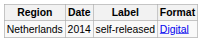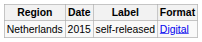Netherlands | Date: 2014 -> 2015
